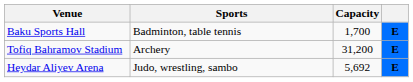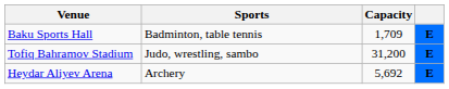Baku Sports Hall | Capacity: 1,700 -> 1,709
Tofiq Bahramov Stadium | Sports: Archery -> Judo, wrestling, sambo
Heydar Aliyev Arena | Sports: Judo, wrestling, sambo -> Archery
